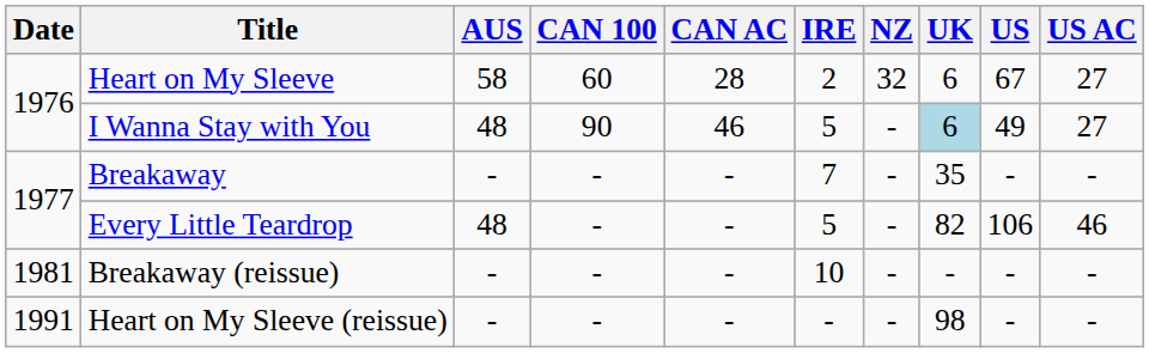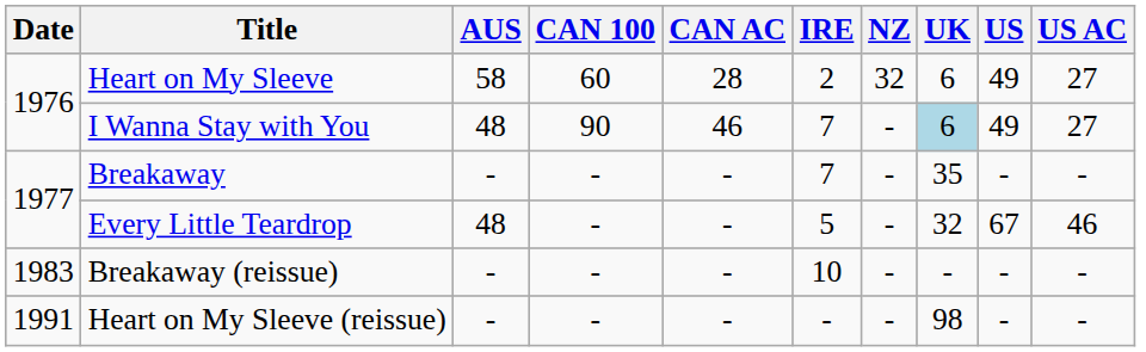Heart on My Sleeve | US: 67 -> 49
I Wanna Stay with You | IRE: 5 -> 7
Every Little Teardrop | UK: 82 -> 32
Every Little Teardrop | US: 106 -> 67
Breakaway (reissue) | Date: 1981 -> 1983
